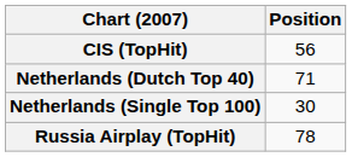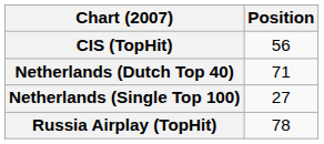Netherlands (Single Top 100) | Position: 30 -> 27
